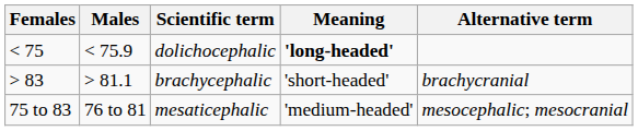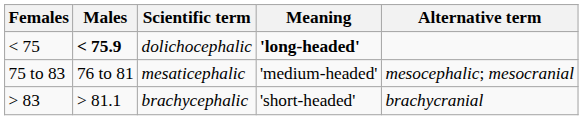dolichocephalic | Males: normal -> bold
rows swapped: mesaticephalic <-> brachycephalic
